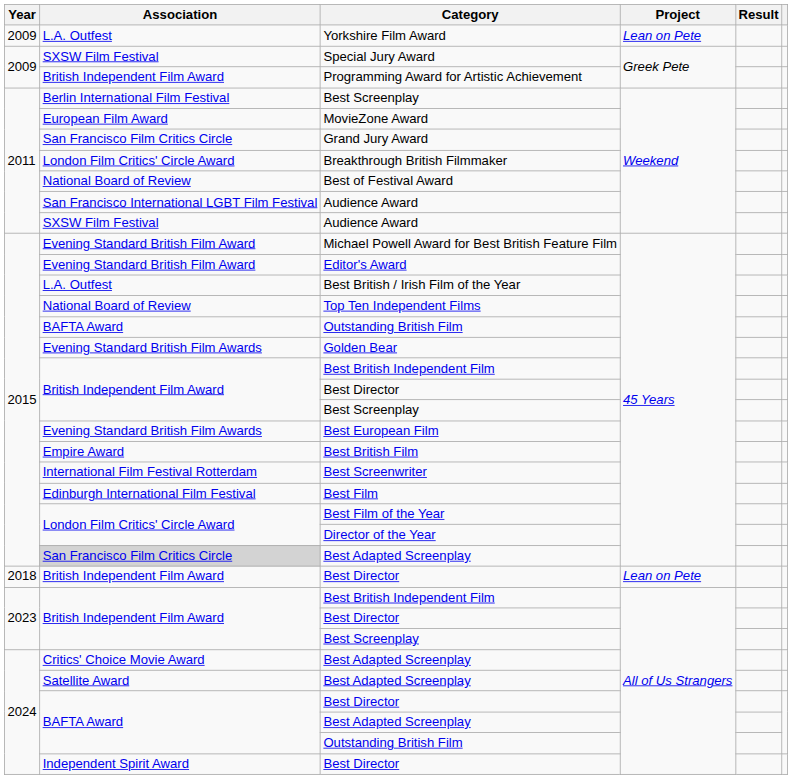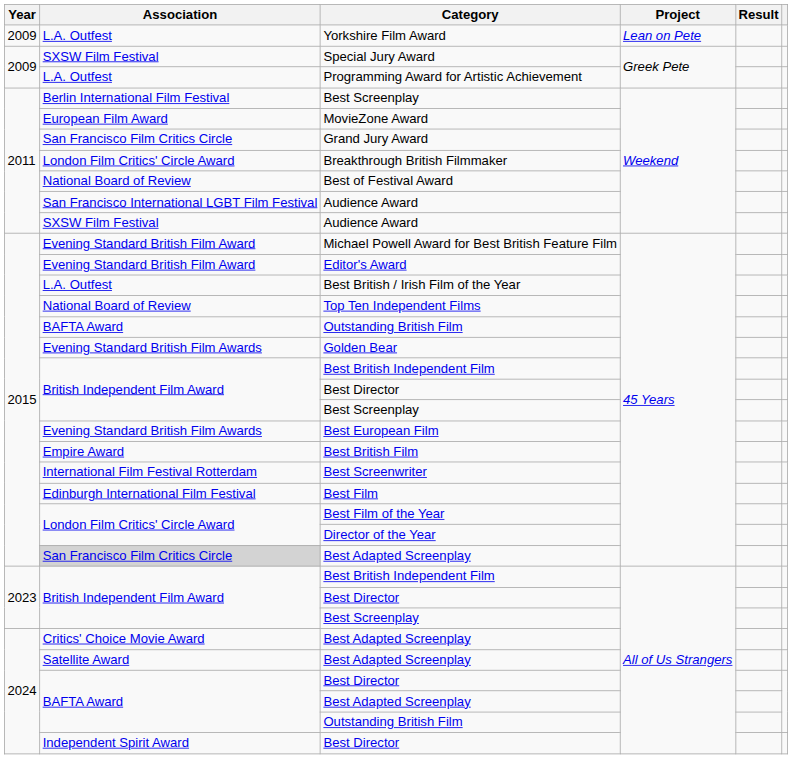Programming Award for Artistic Achievement | Association: British Independent Film Award -> L.A. Outfest
- row: 2018 | British Independent Film Award | Best Director | Lean on Pete
